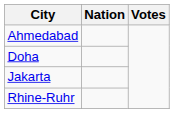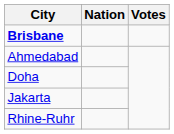+ row: Brisbane
